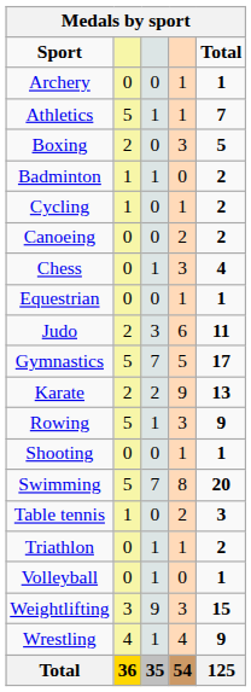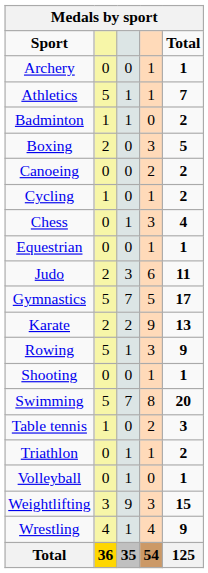rows swapped: Badminton <-> Boxing
rows swapped: Cycling <-> Canoeing
